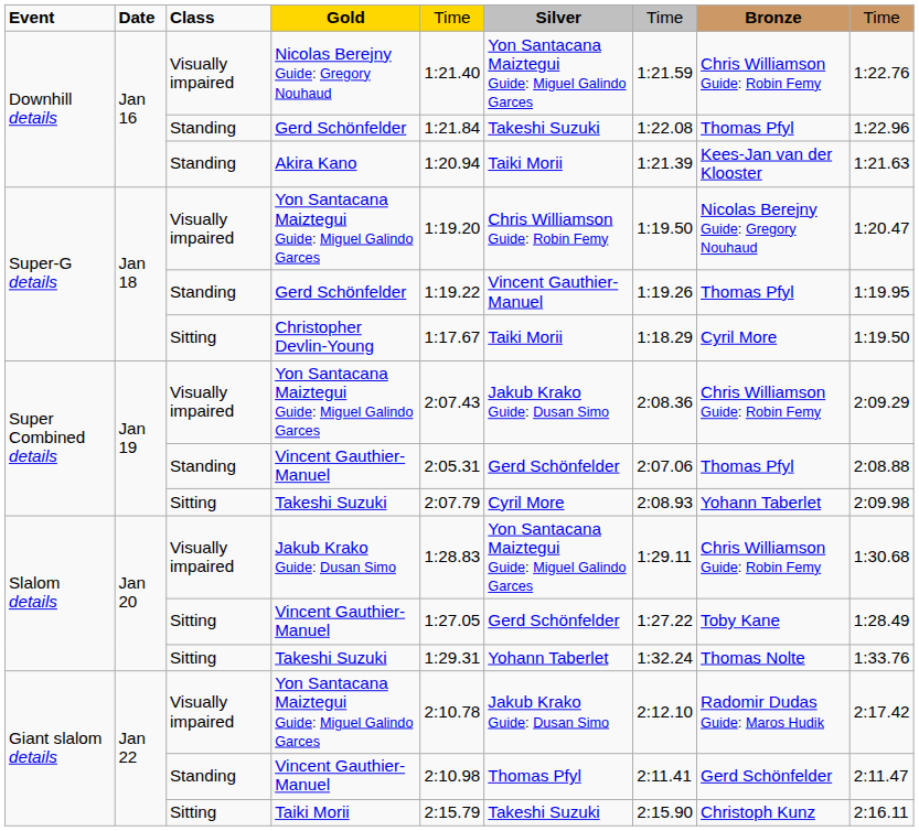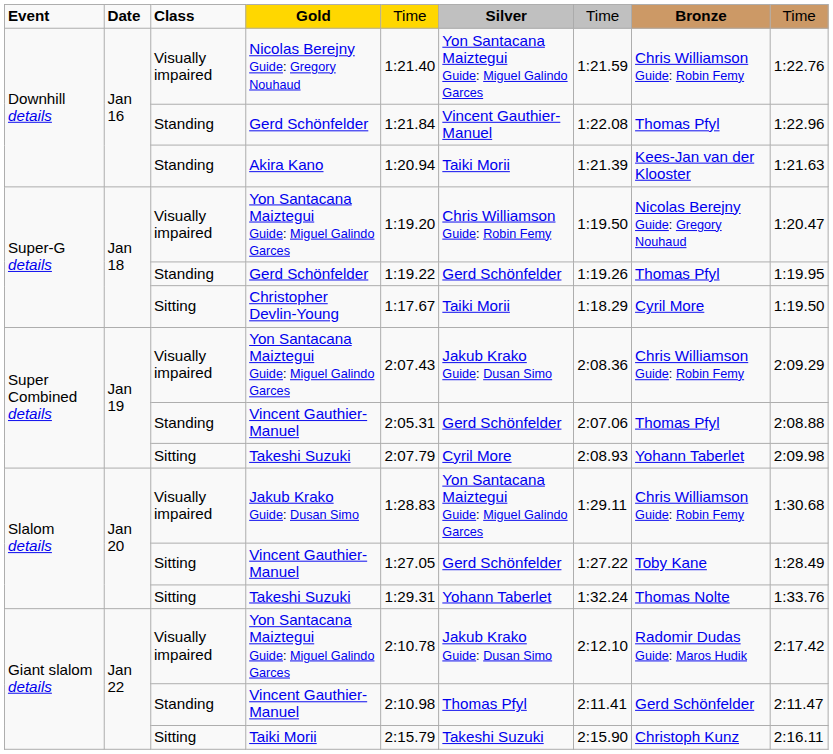Downhill details / Gerd Schönfelder | column 6: Takeshi Suzuki -> Vincent Gauthier-Manuel
Super-G details / Gerd Schönfelder | column 6: Vincent Gauthier-Manuel -> Gerd Schönfelder
